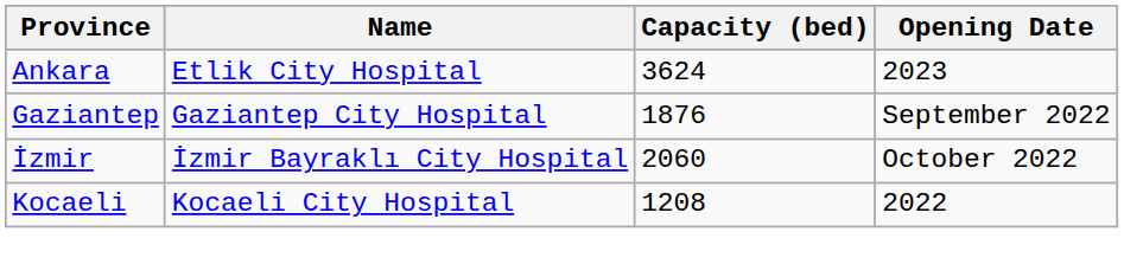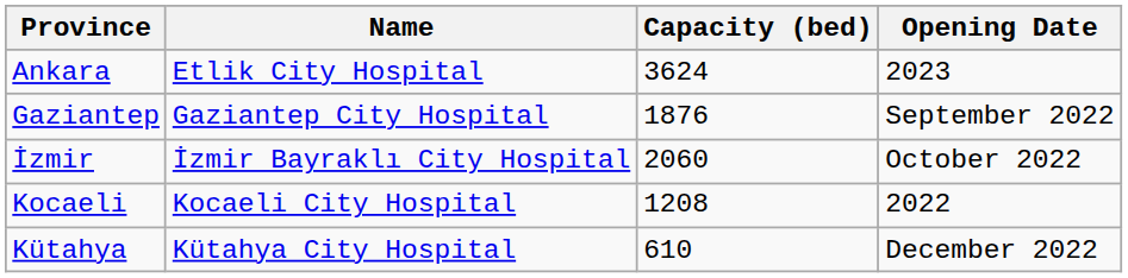+ row: Kütahya | Kütahya City Hospital | 610 | December 2022
